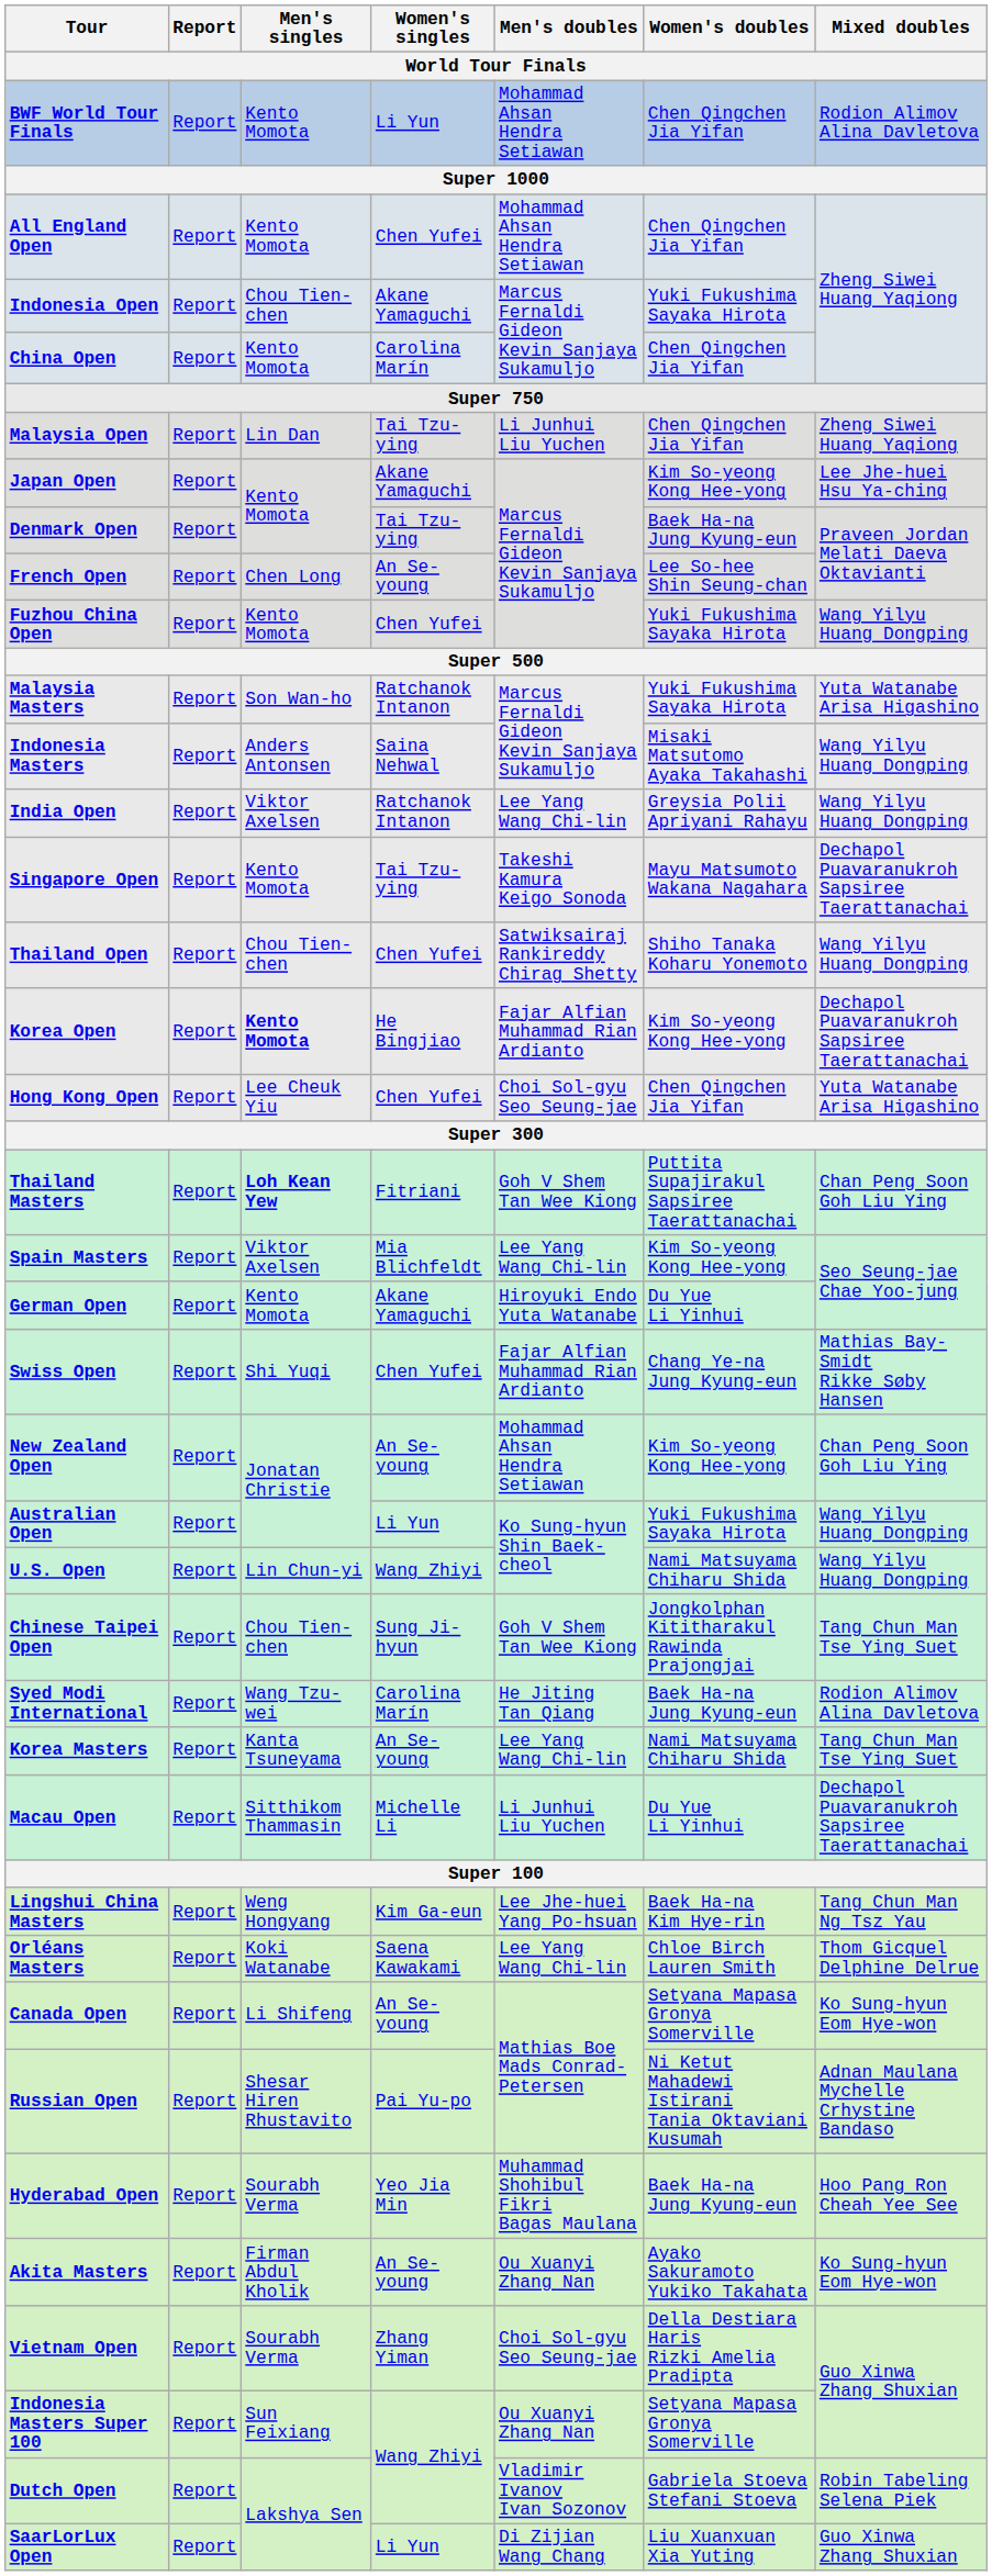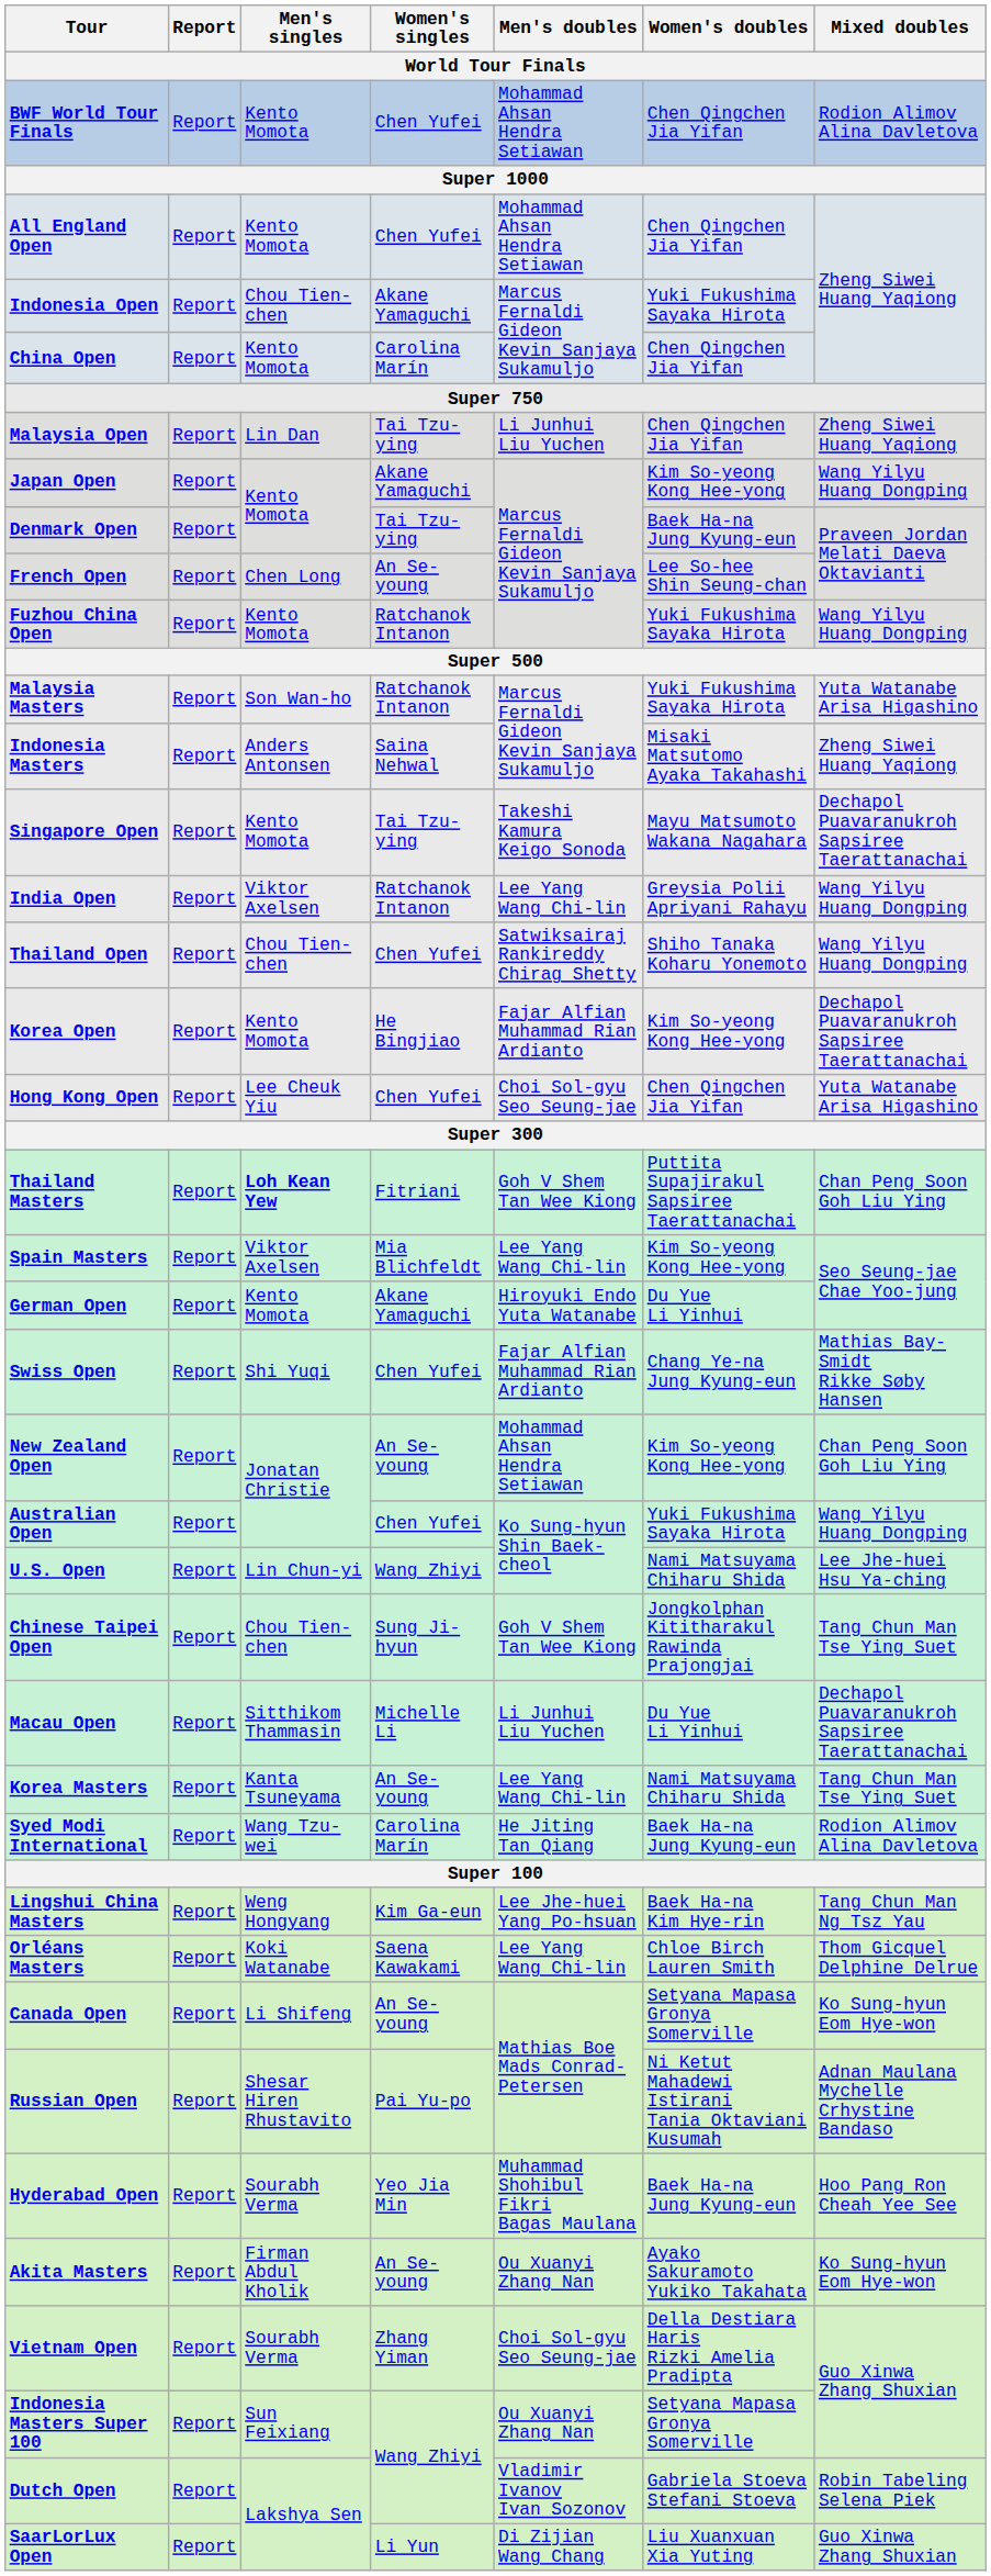BWF World Tour Finals | Women's singles: Li Yun -> Chen Yufei
Japan Open | Mixed doubles: Lee Jhe-huei Hsu Ya-ching -> Wang Yilyu Huang Dongping
Fuzhou China Open | Women's singles: Chen Yufei -> Ratchanok Intanon
Indonesia Masters | Mixed doubles: Wang Yilyu Huang Dongping -> Zheng Siwei Huang Yaqiong
rows swapped: India Open <-> Singapore Open
Korea Open | Men's singles: bold -> normal
Australian Open | Women's singles: Li Yun -> Chen Yufei
U.S. Open | Mixed doubles: Wang Yilyu Huang Dongping -> Lee Jhe-huei Hsu Ya-ching
rows swapped: Macau Open <-> Syed Modi International
